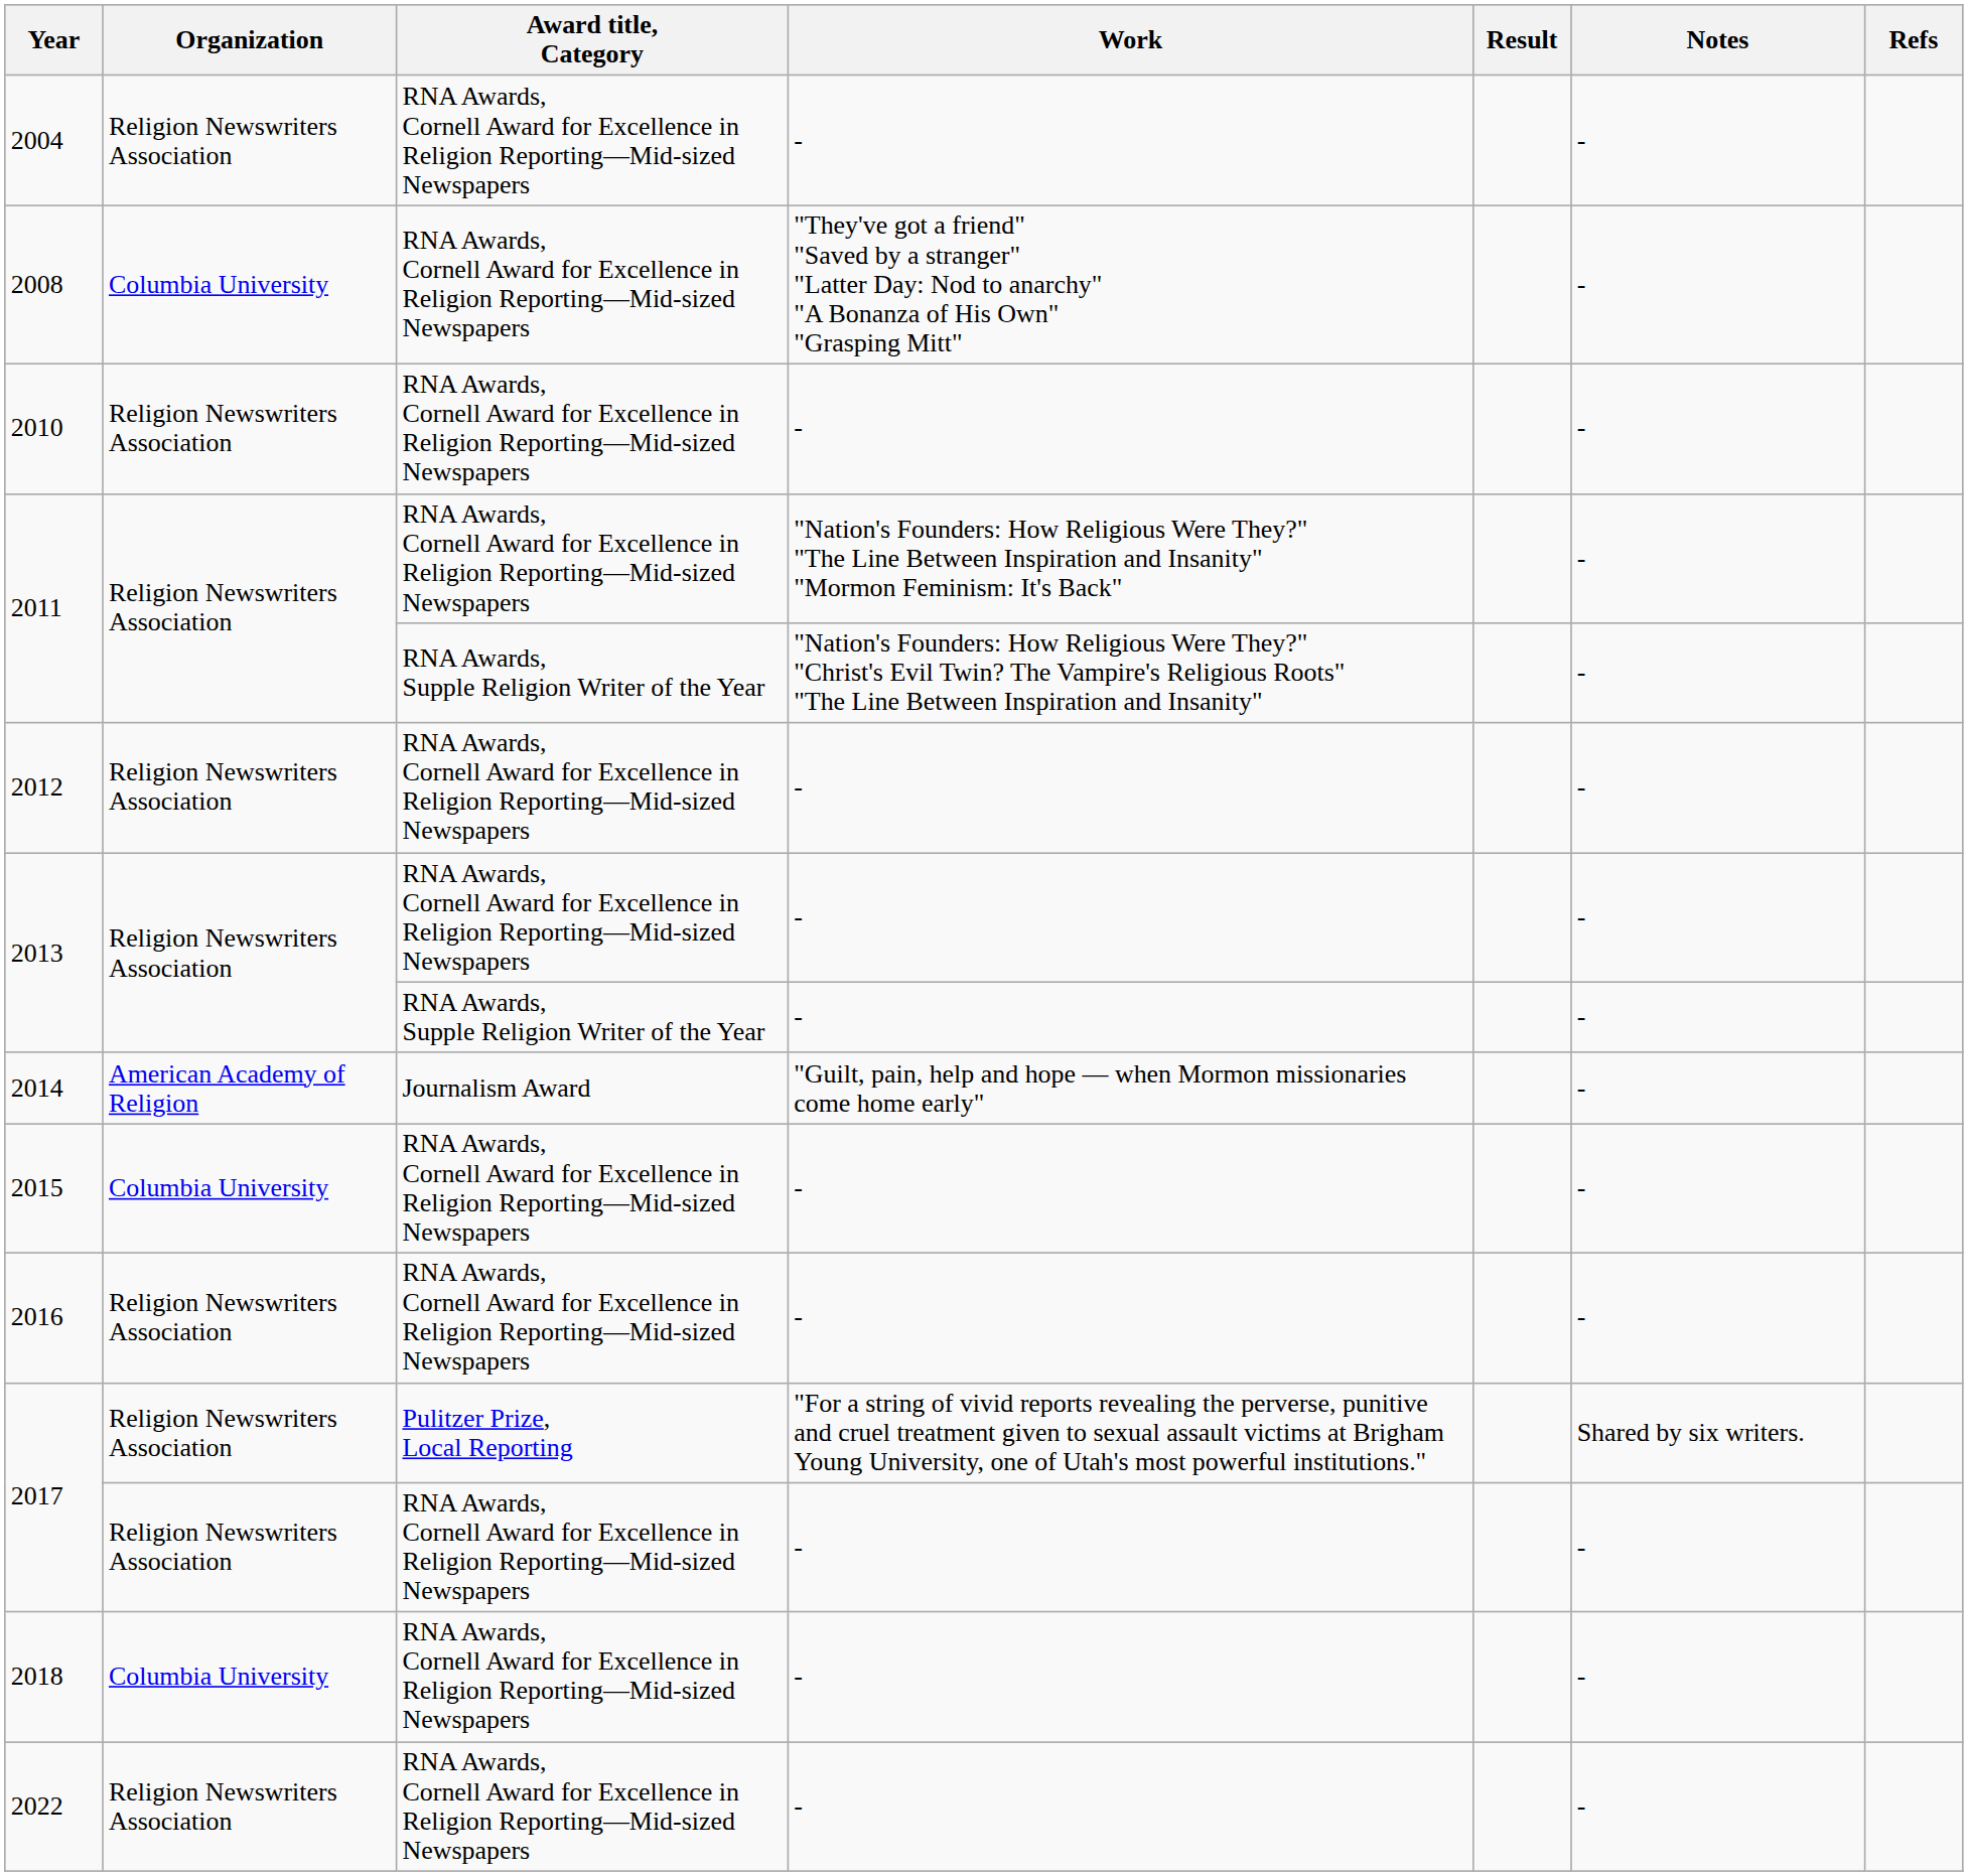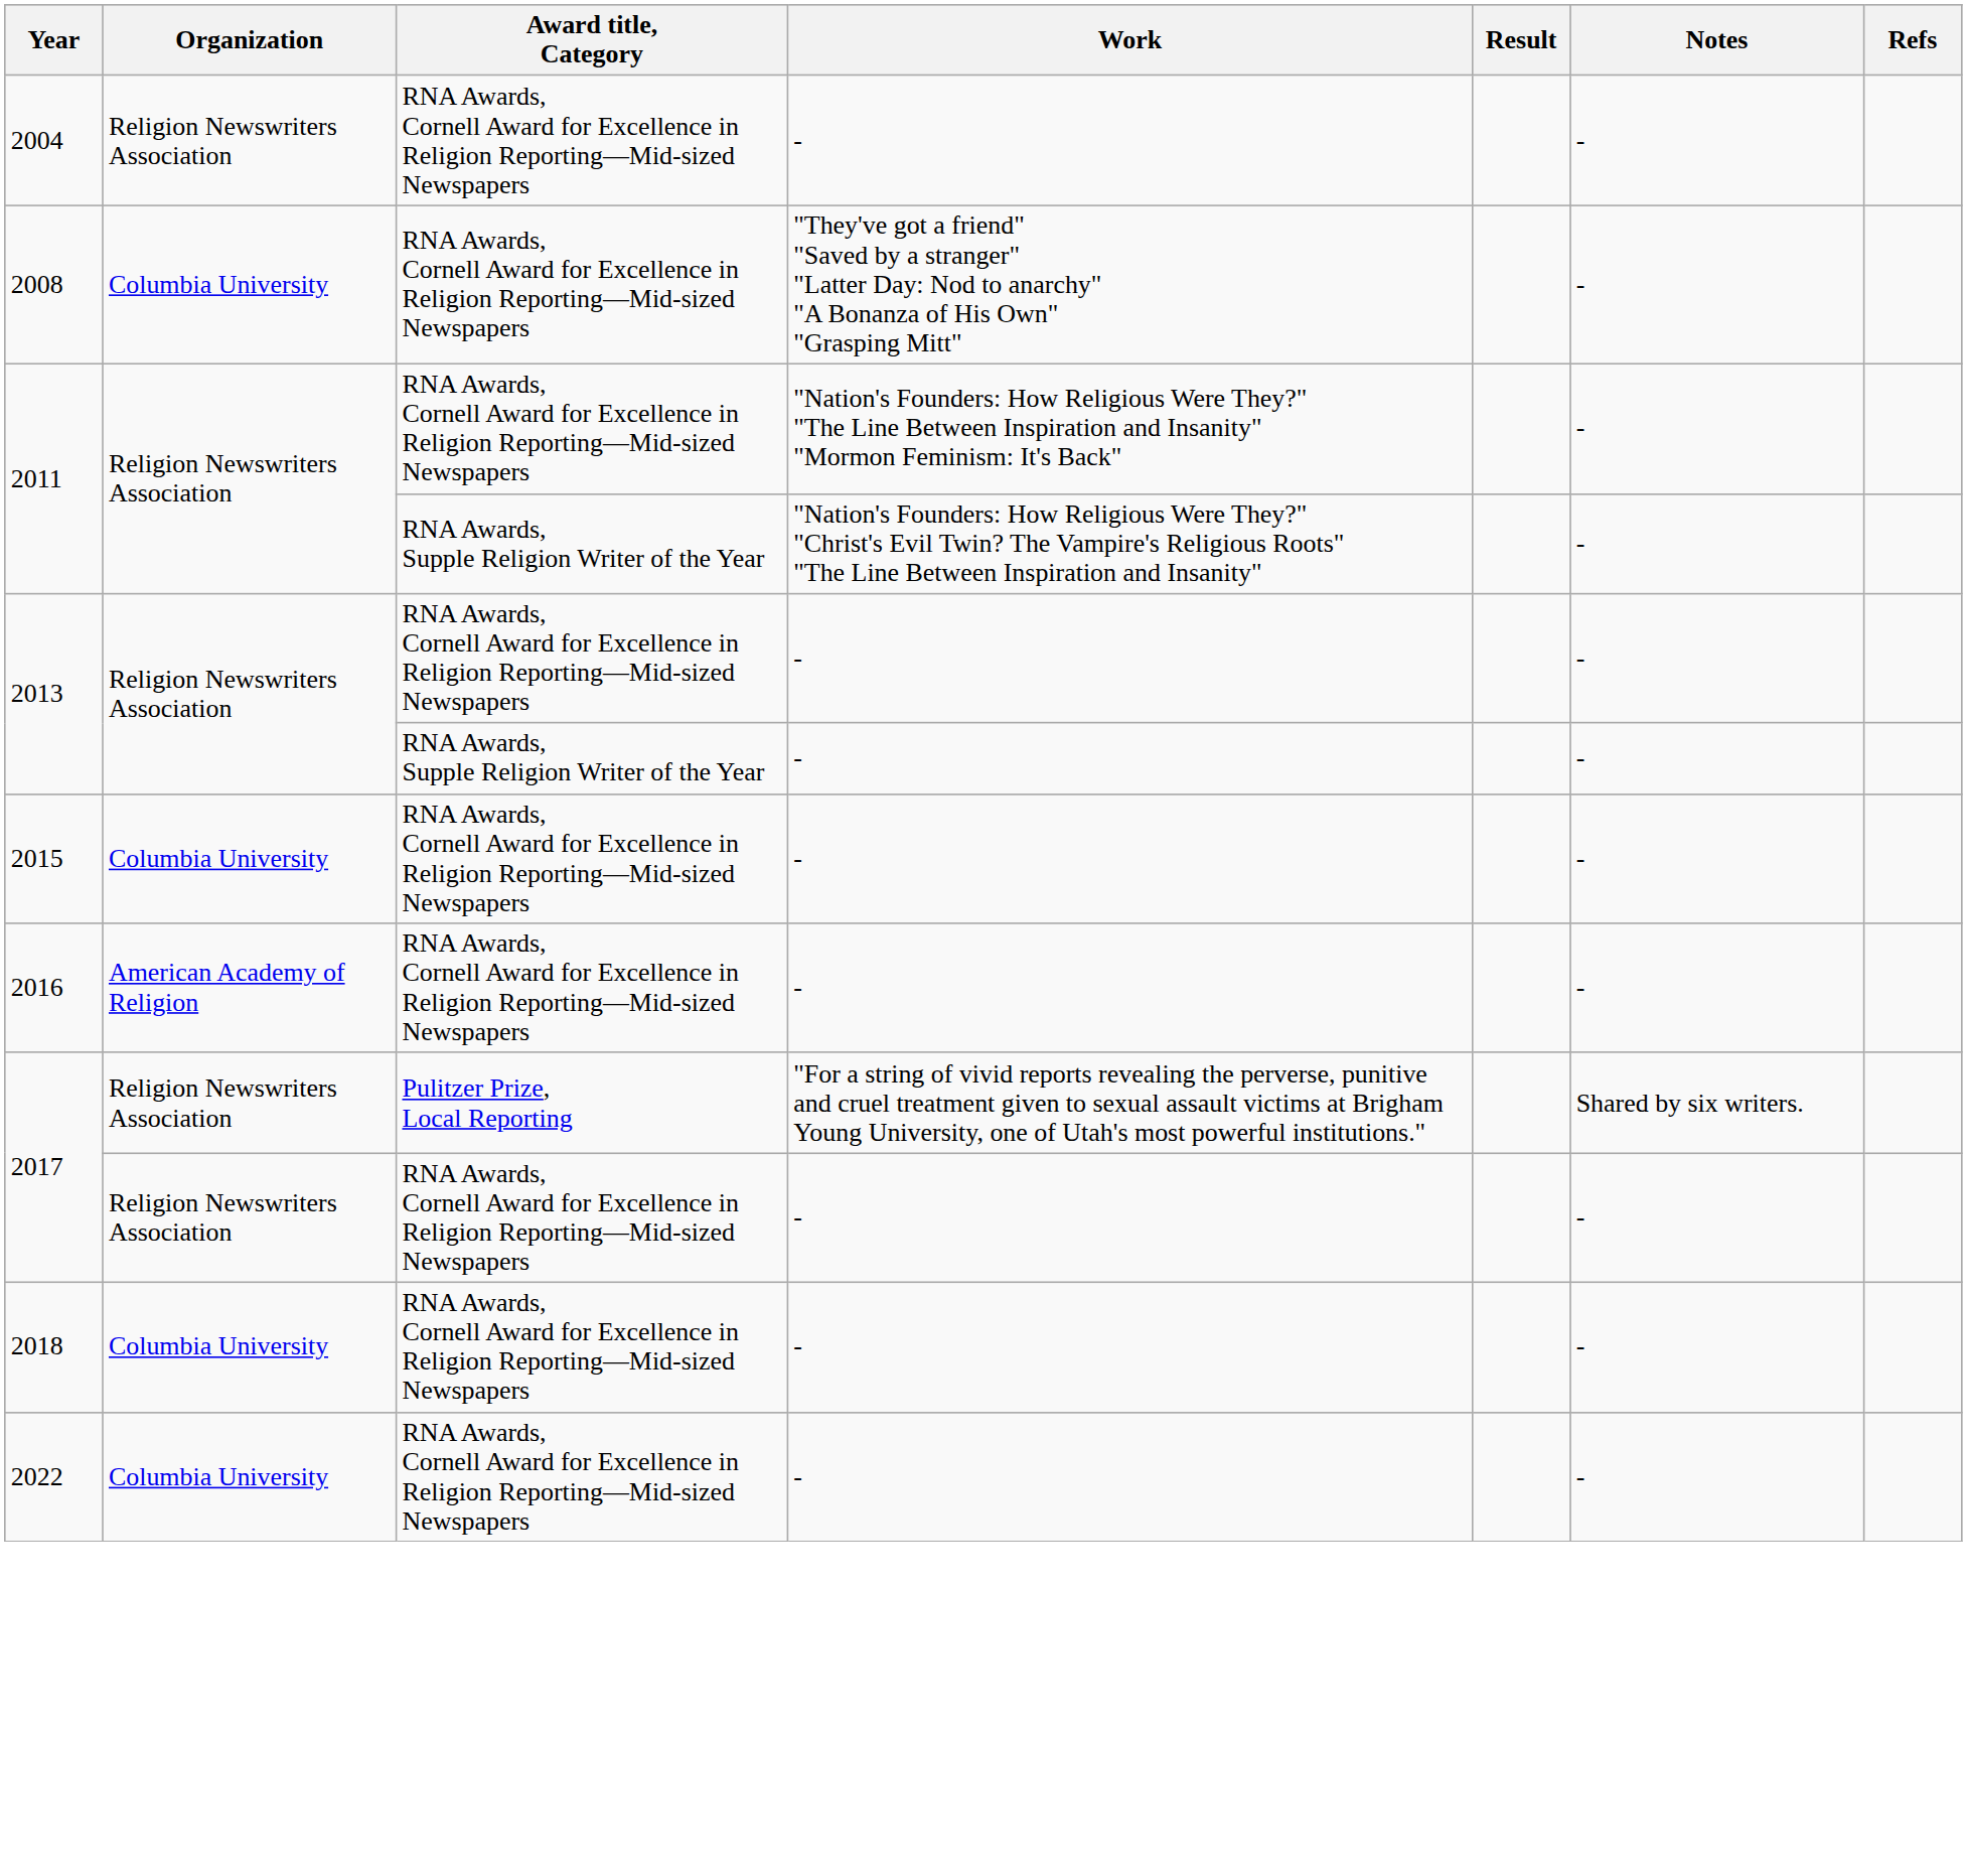- row: 2010 | Religion Newswriters Association | RNA Awards, Cornell Award for Excellence in Religion Reporting—Mid-sized Newspapers | - | -
- row: 2012 | Religion Newswriters Association | RNA Awards, Cornell Award for Excellence in Religion Reporting—Mid-sized Newspapers | - | -
- row: 2014 | American Academy of Religion | Journalism Award | "Guilt, pain, help and hope — when Mormon missionaries come home early" | -
2016 | Organization: Religion Newswriters Association -> American Academy of Religion
2022 | Organization: Religion Newswriters Association -> Columbia University
